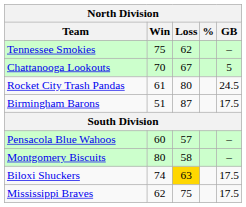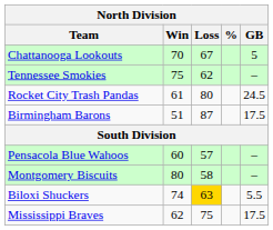rows swapped: Tennessee Smokies <-> Chattanooga Lookouts
Biloxi Shuckers | GB: 17.5 -> 5.5
